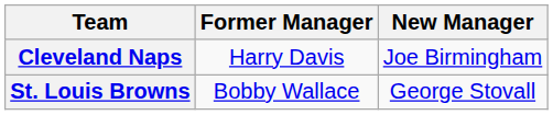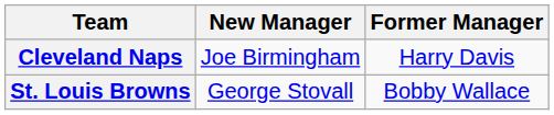columns swapped: Former Manager <-> New Manager
